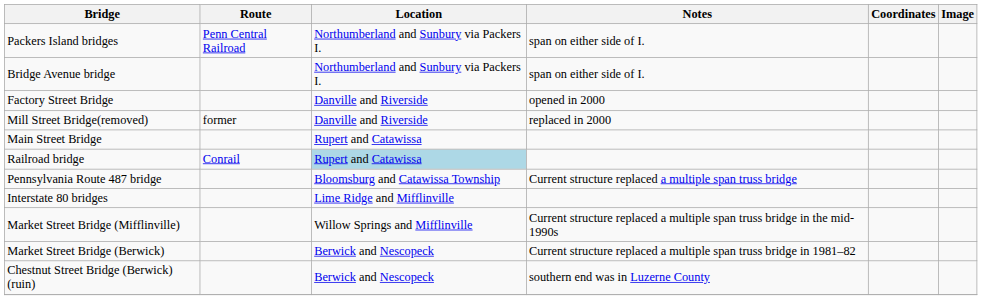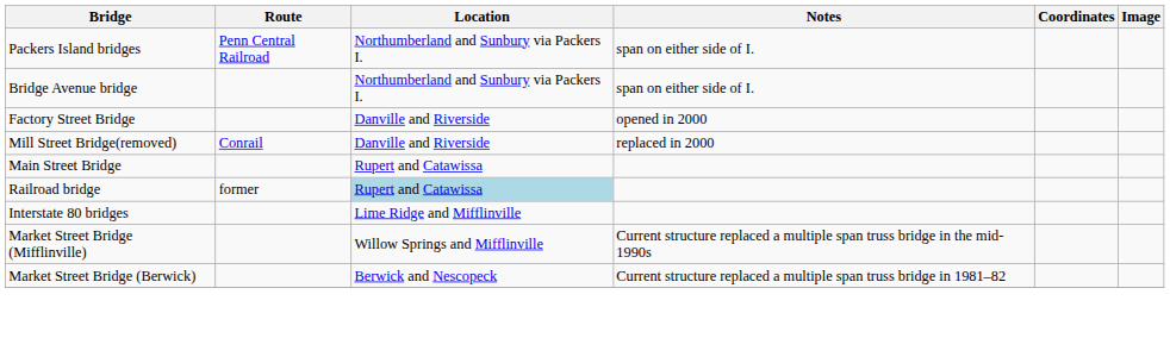Mill Street Bridge(removed) | Route: former -> Conrail
Railroad bridge | Route: Conrail -> former
- row: Pennsylvania Route 487 bridge | Bloomsburg and Catawissa Township | Current structure replaced a multiple span truss bridge
- row: Chestnut Street Bridge (Berwick) (ruin) | Berwick and Nescopeck | southern end was in Luzerne County
